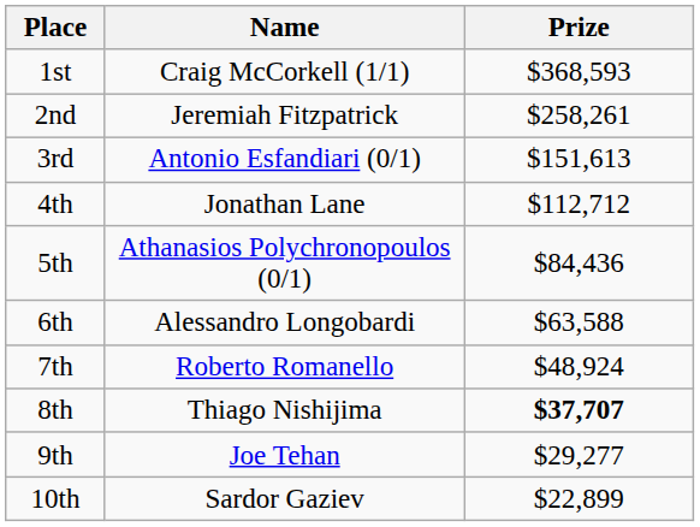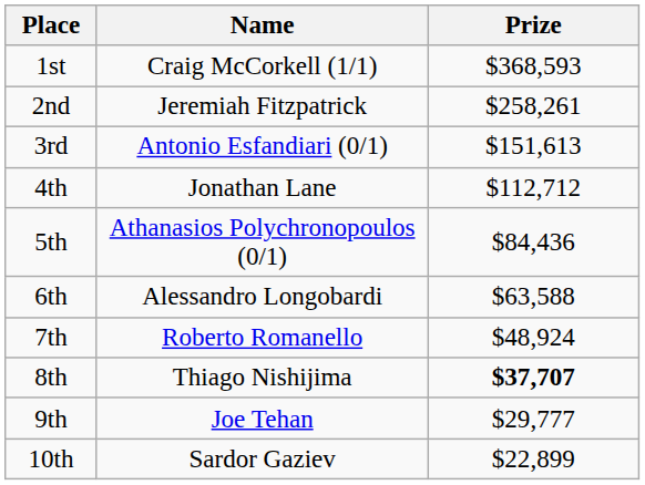9th | Prize: $29,277 -> $29,777
